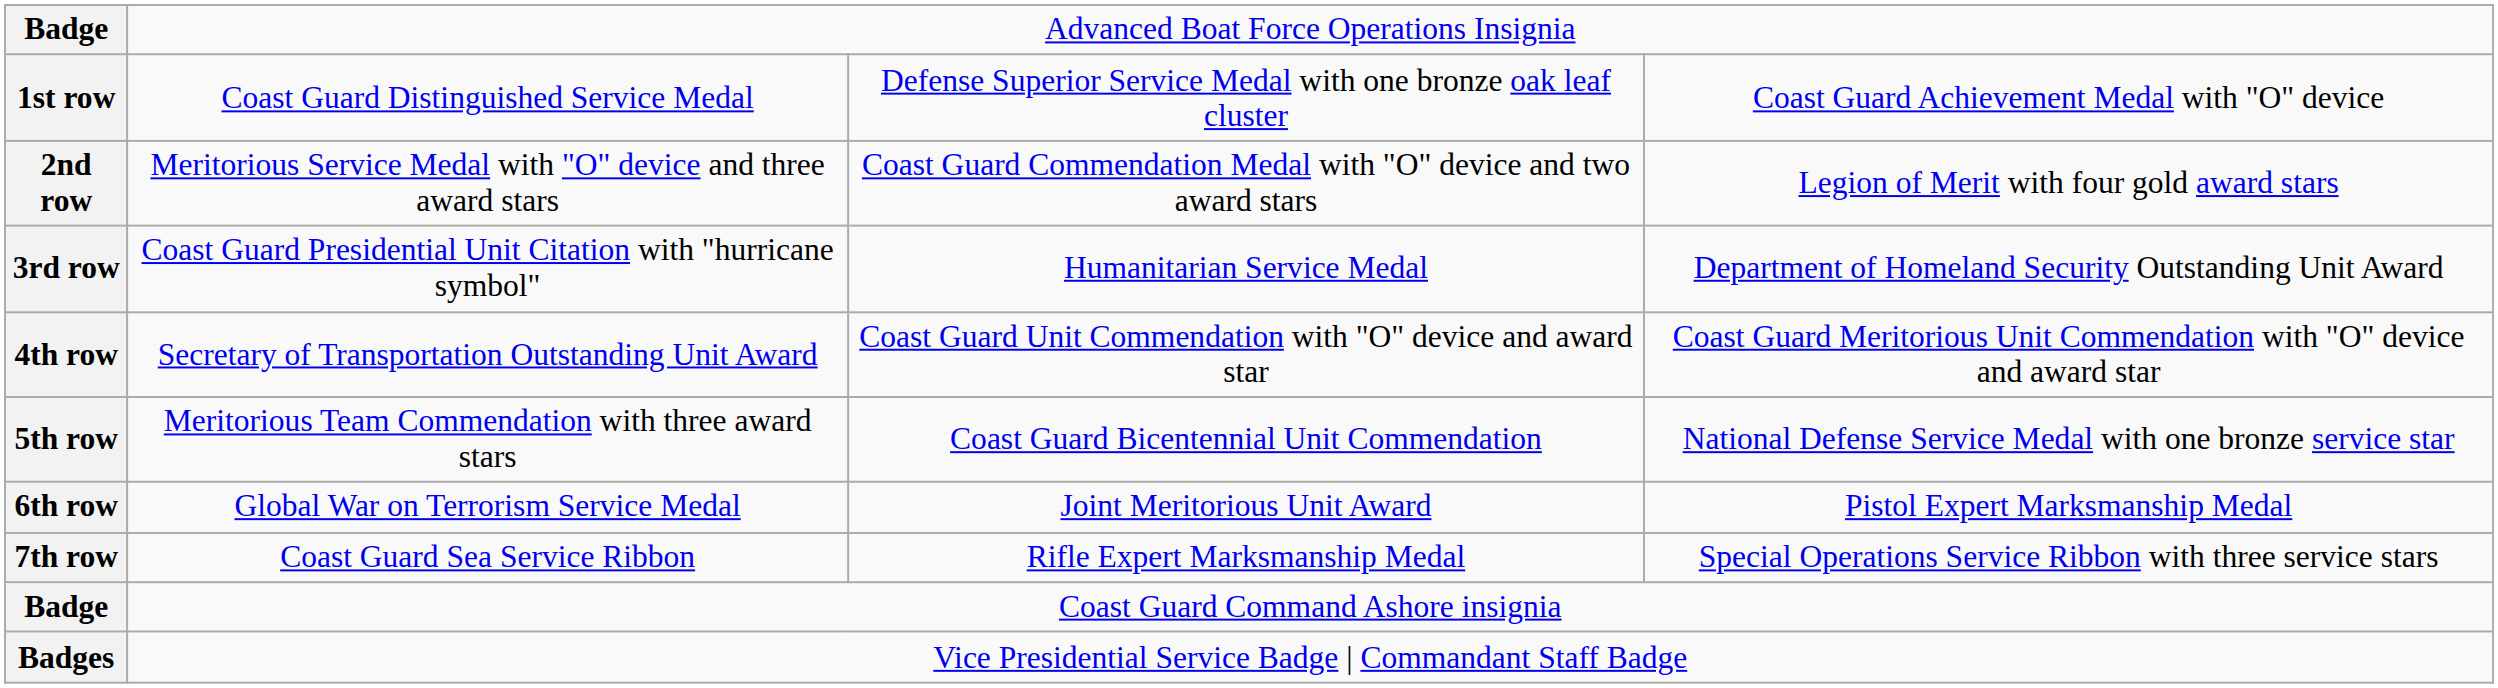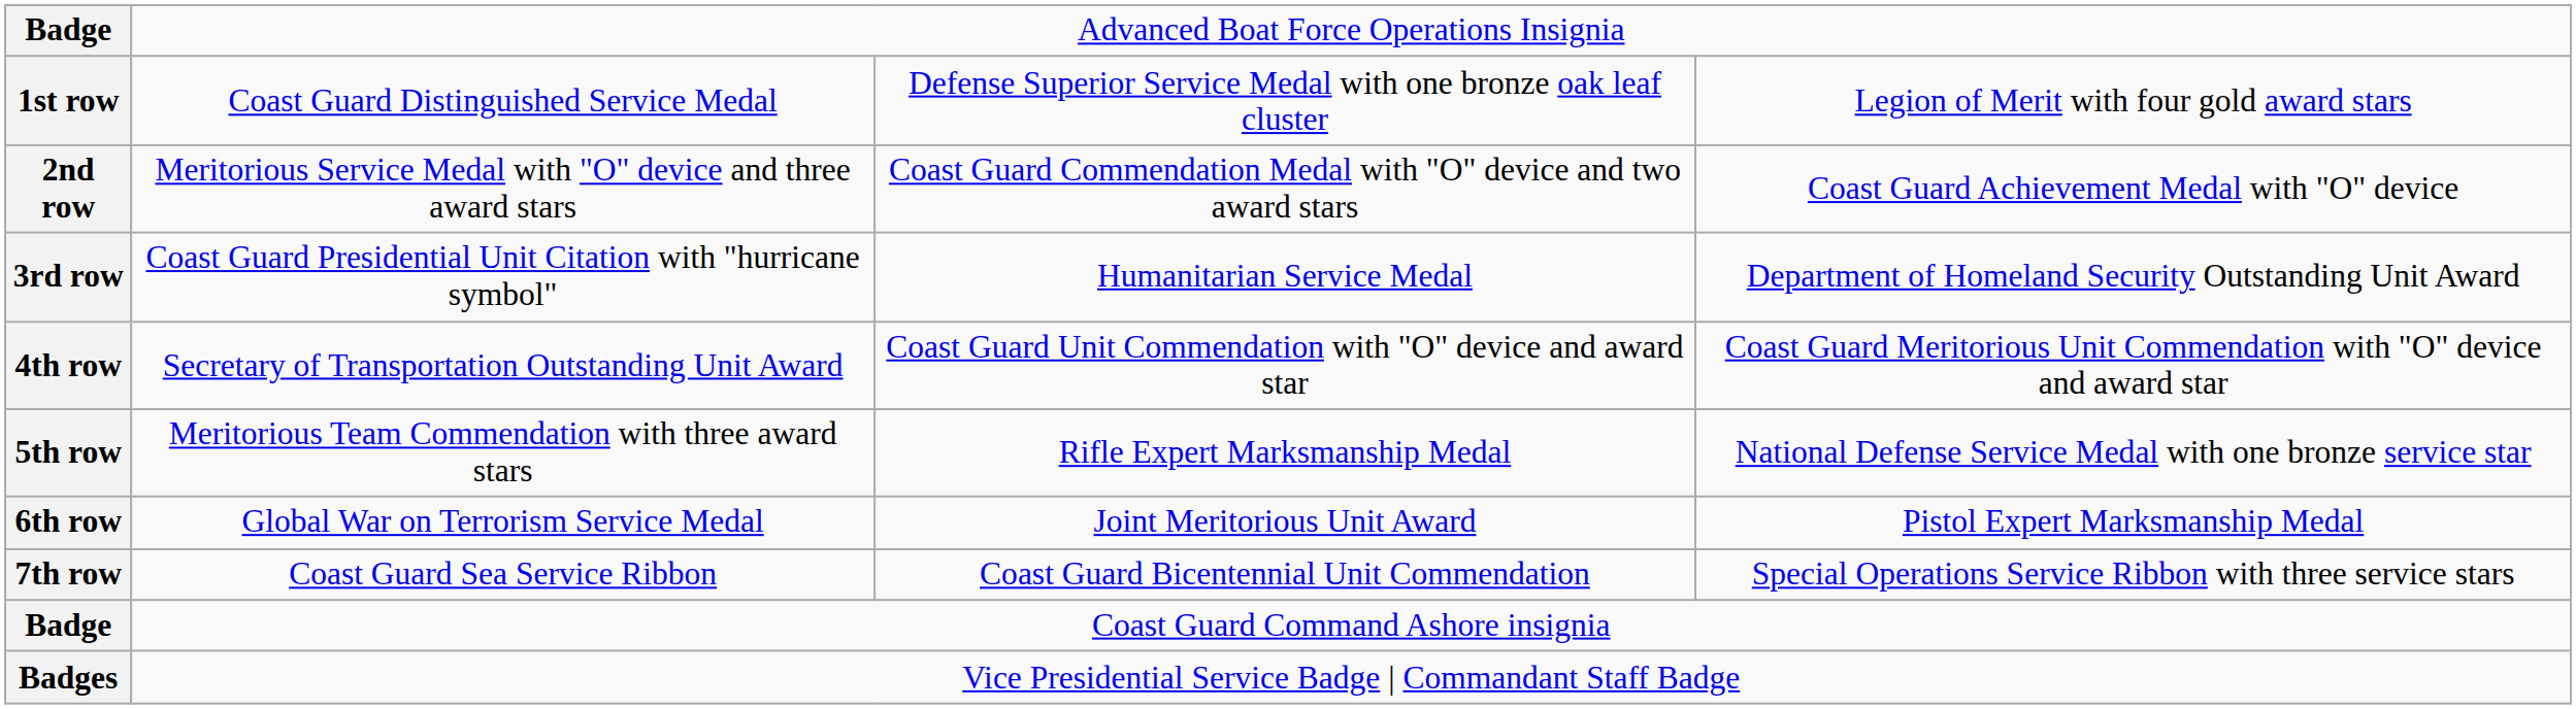1st row | column 4: Coast Guard Achievement Medal with "O" device -> Legion of Merit with four gold award stars
2nd row | column 4: Legion of Merit with four gold award stars -> Coast Guard Achievement Medal with "O" device
5th row | column 3: Coast Guard Bicentennial Unit Commendation -> Rifle Expert Marksmanship Medal
7th row | column 3: Rifle Expert Marksmanship Medal -> Coast Guard Bicentennial Unit Commendation
